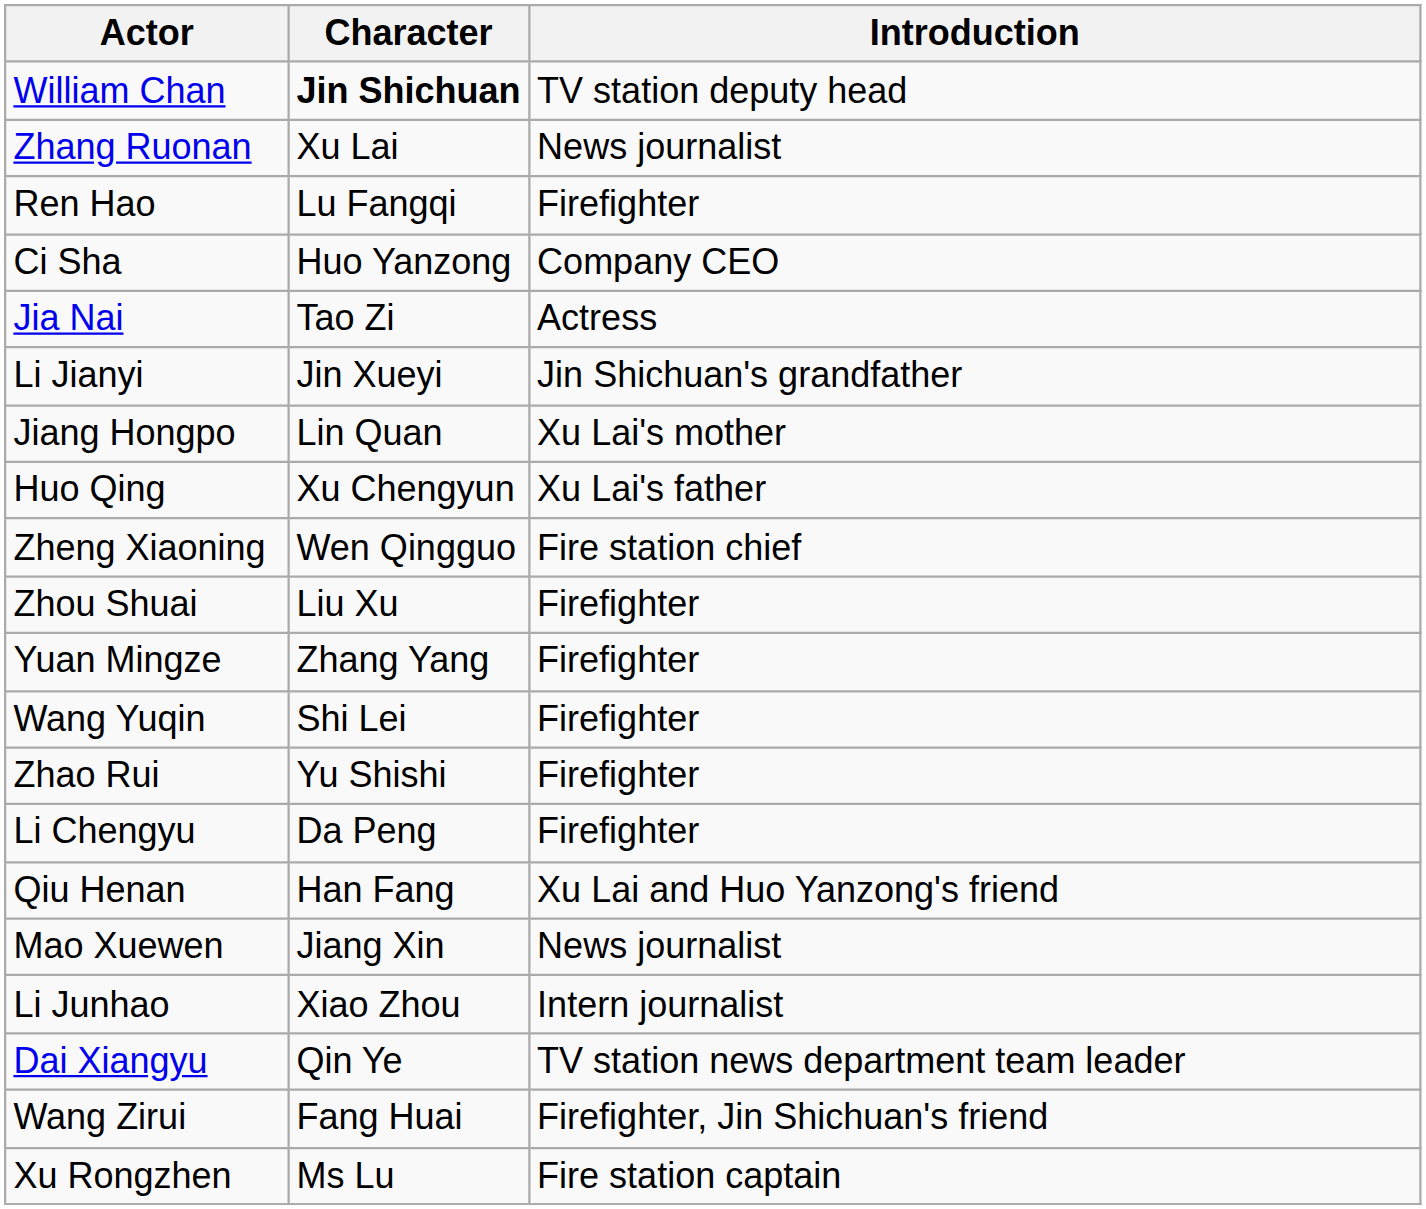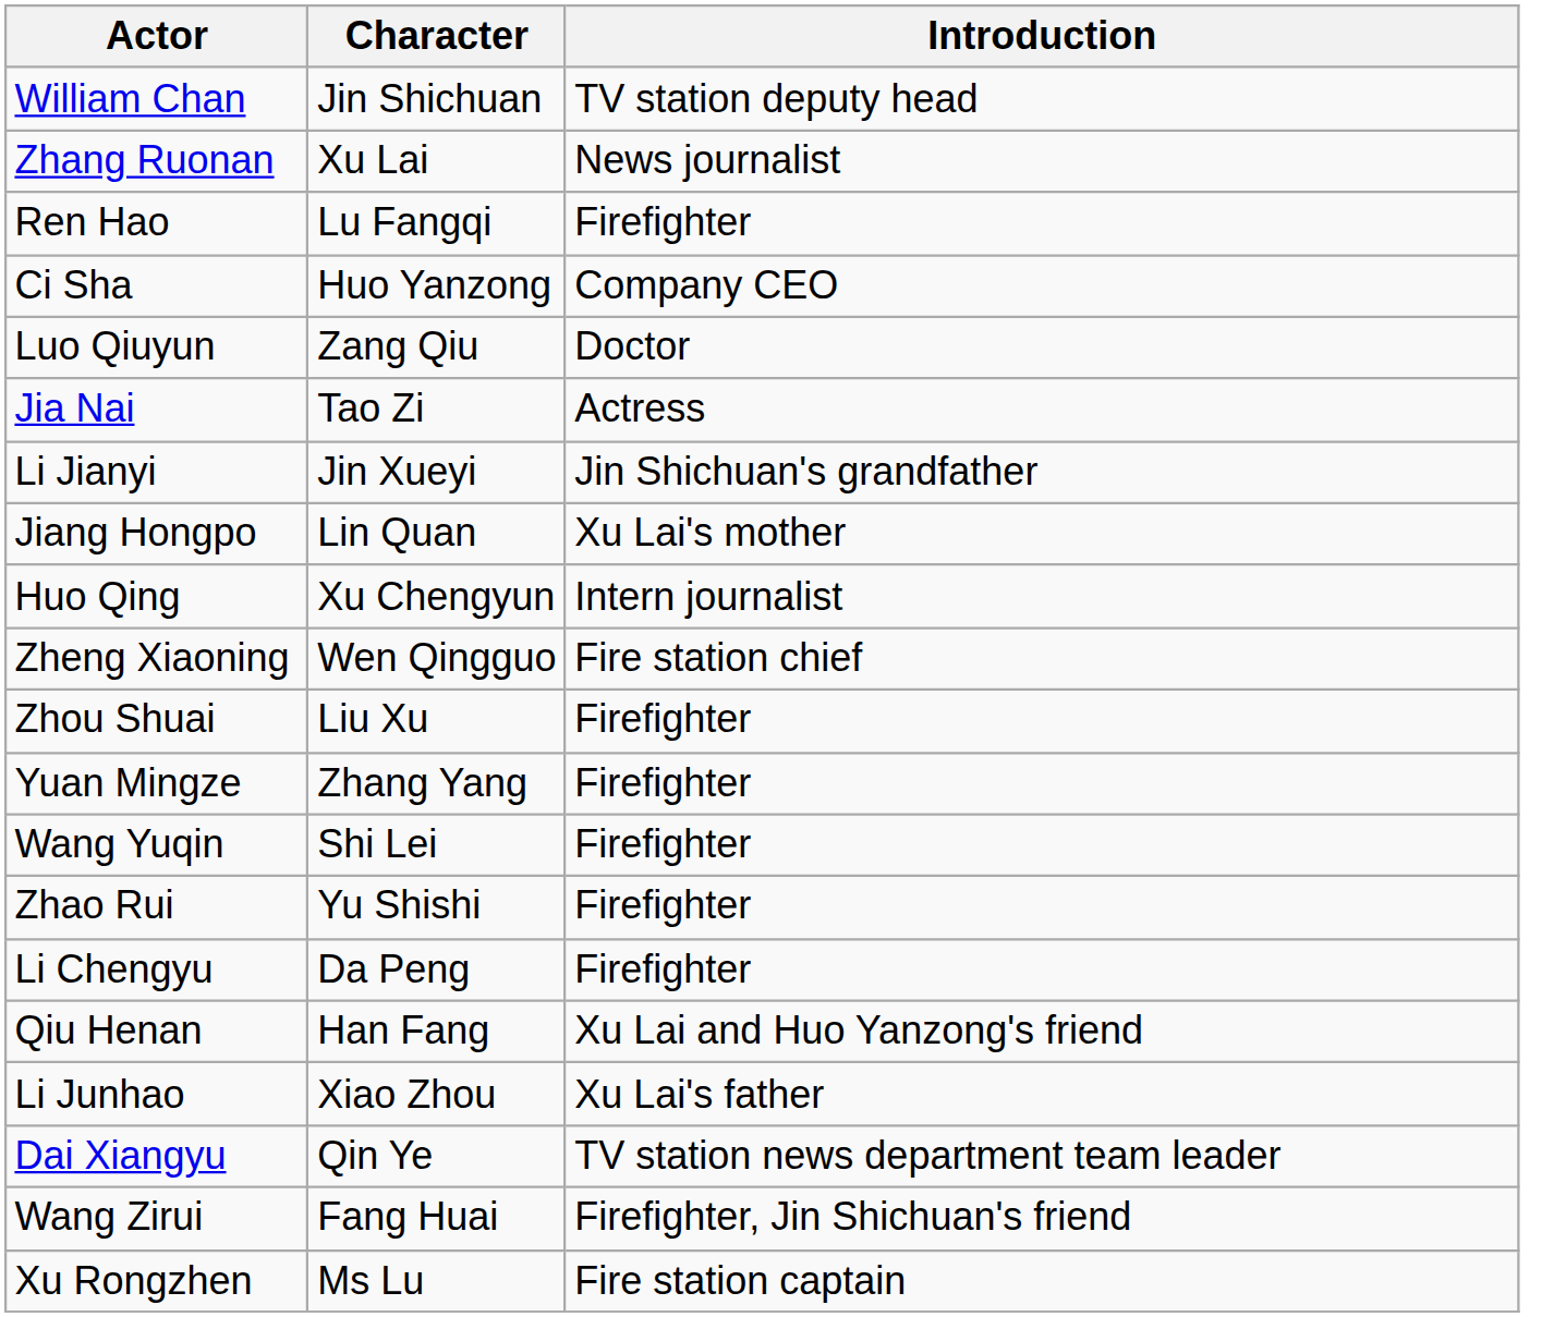William Chan | Character: bold -> normal
+ row: Luo Qiuyun | Zang Qiu | Doctor
Huo Qing | Introduction: Xu Lai's father -> Intern journalist
- row: Mao Xuewen | Jiang Xin | News journalist
Li Junhao | Introduction: Intern journalist -> Xu Lai's father
